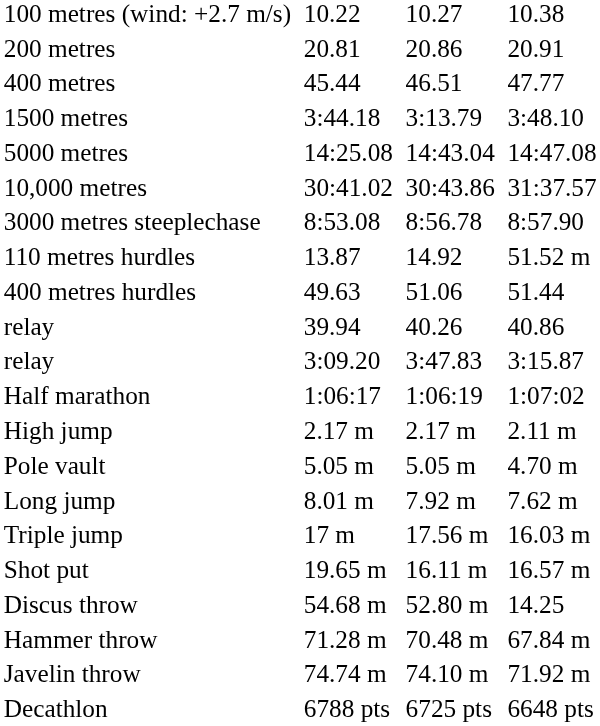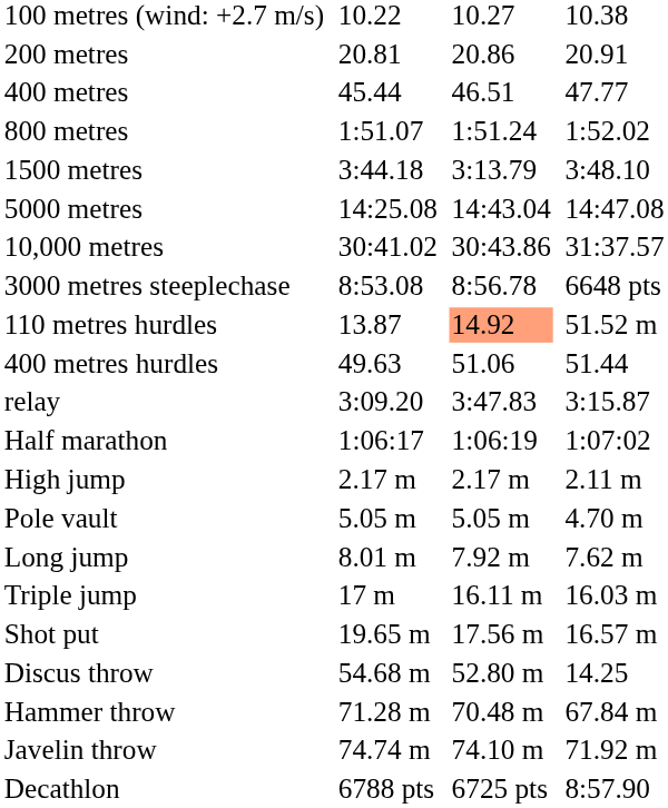+ row: 800 metres | 1:51.07 | 1:51.24 | 1:52.02
3000 metres steeplechase | column 7: 8:57.90 -> 6648 pts
110 metres hurdles | column 5: no background -> lightsalmon background
- row: relay | 39.94 | 40.26 | 40.86
Triple jump | column 5: 17.56 m -> 16.11 m
Shot put | column 5: 16.11 m -> 17.56 m
Decathlon | column 7: 6648 pts -> 8:57.90
